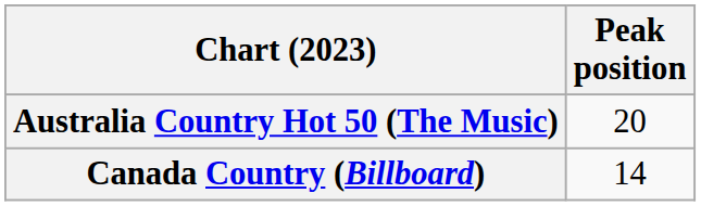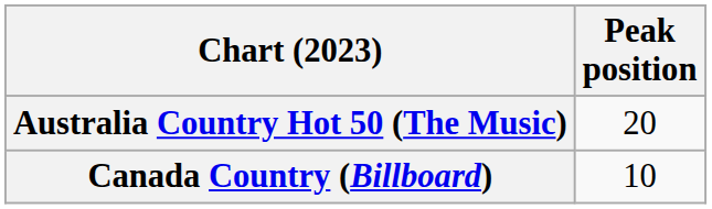Canada Country (Billboard) | Peak position: 14 -> 10
